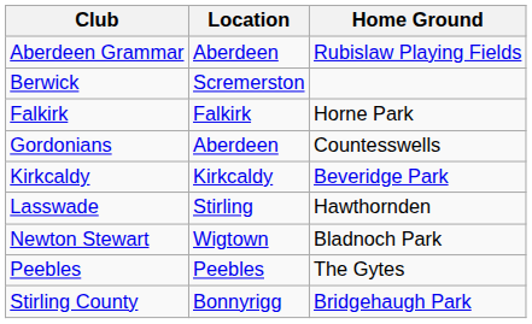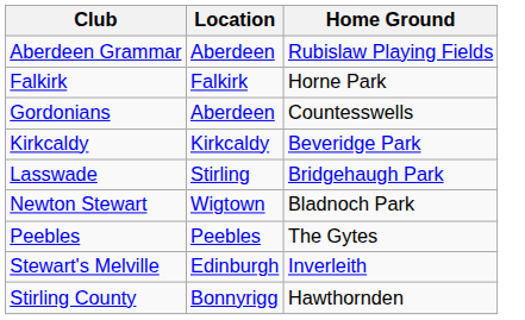- row: Berwick | Scremerston
Lasswade | Home Ground: Hawthornden -> Bridgehaugh Park
+ row: Stewart's Melville | Edinburgh | Inverleith
Stirling County | Home Ground: Bridgehaugh Park -> Hawthornden
